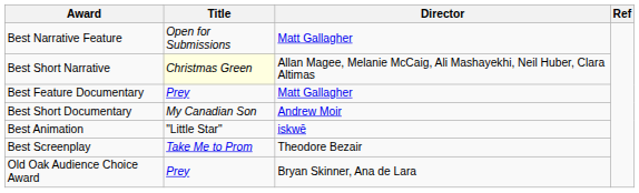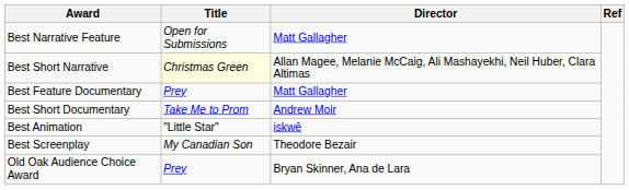Best Short Documentary | Title: My Canadian Son -> Take Me to Prom
Best Screenplay | Title: Take Me to Prom -> My Canadian Son
